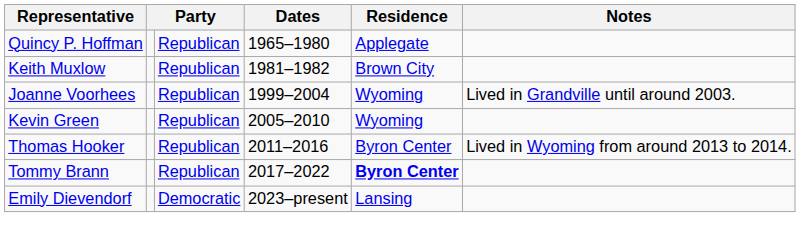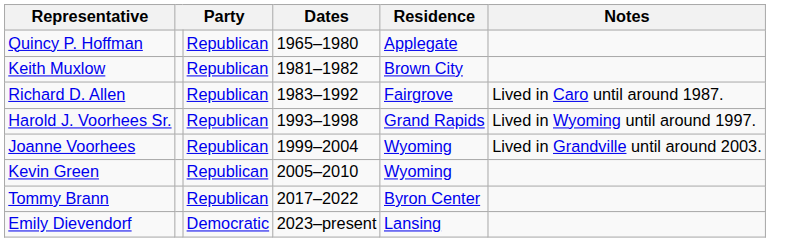+ row: Richard D. Allen | Republican | 1983–1992 | Fairgrove | Lived in Caro until around 1987.
+ row: Harold J. Voorhees Sr. | Republican | 1993–1998 | Grand Rapids | Lived in Wyoming until around 1997.
- row: Thomas Hooker | Republican | 2011–2016 | Byron Center | Lived in Wyoming from around 2013 to 2014.
Tommy Brann | Residence: bold -> normal
